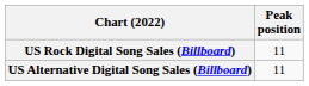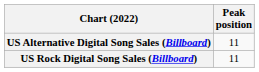rows swapped: US Alternative Digital Song Sales (Billboard) <-> US Rock Digital Song Sales (Billboard)
